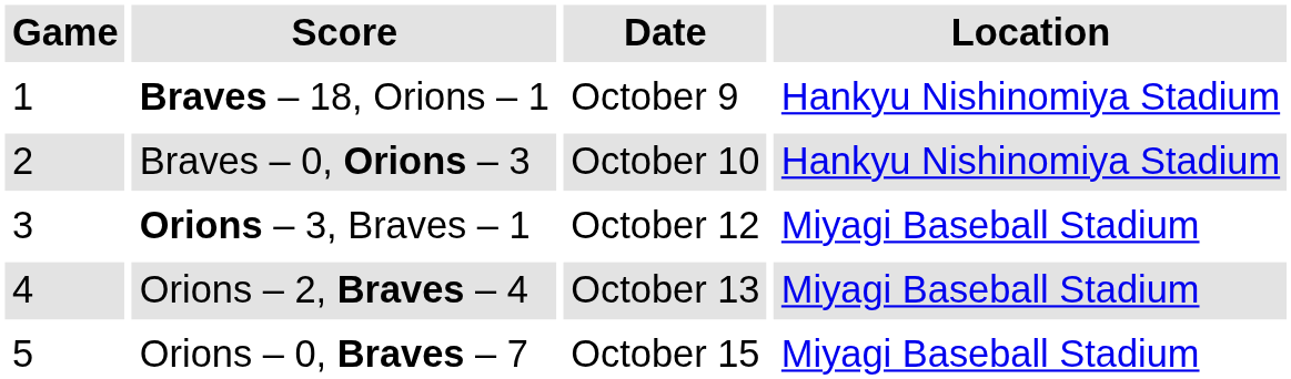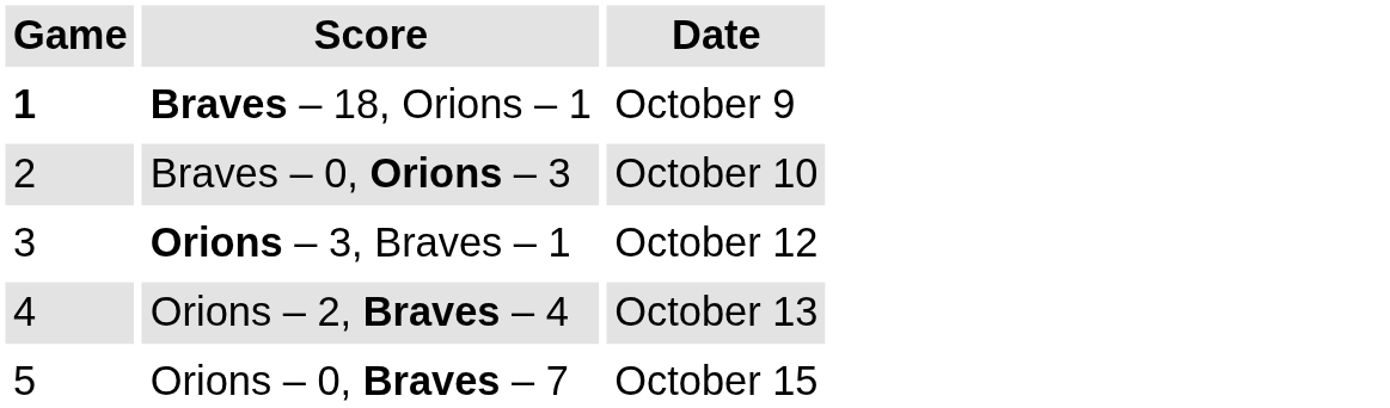- column: Location | Hankyu Nishinomiya Stadium | Hankyu Nishinomiya Stadium | Miyagi Baseball Stadium | Miyagi Baseball Stadium | Miyagi Baseball Stadium
Braves – 18, Orions – 1 | Game: normal -> bold
